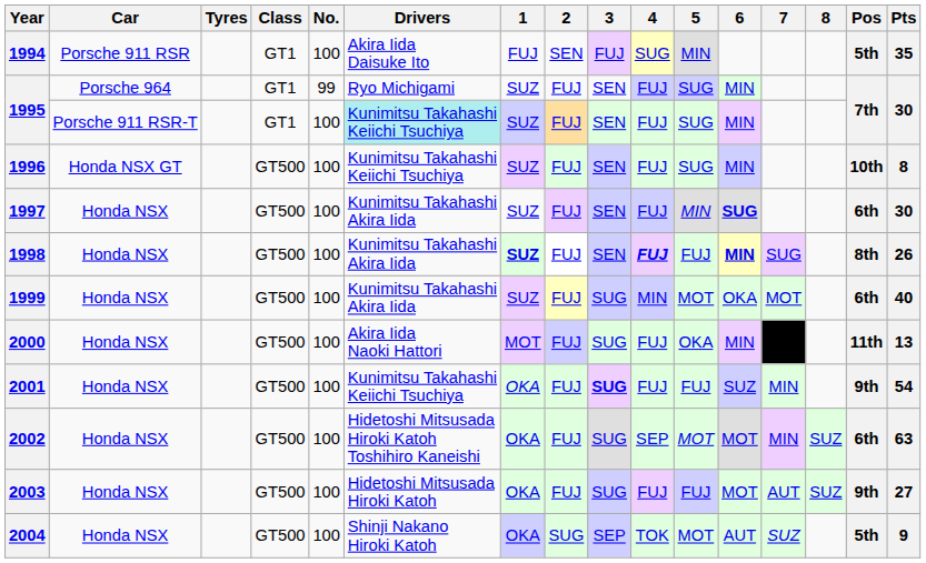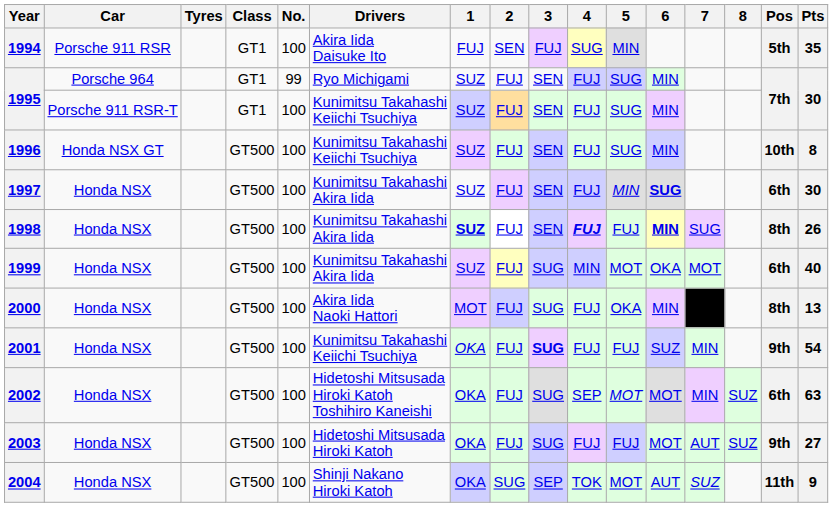1995 / Porsche 911 RSR-T | Drivers: paleturquoise background -> no background
2000 | Pos: 11th -> 8th
2004 | Pos: 5th -> 11th
